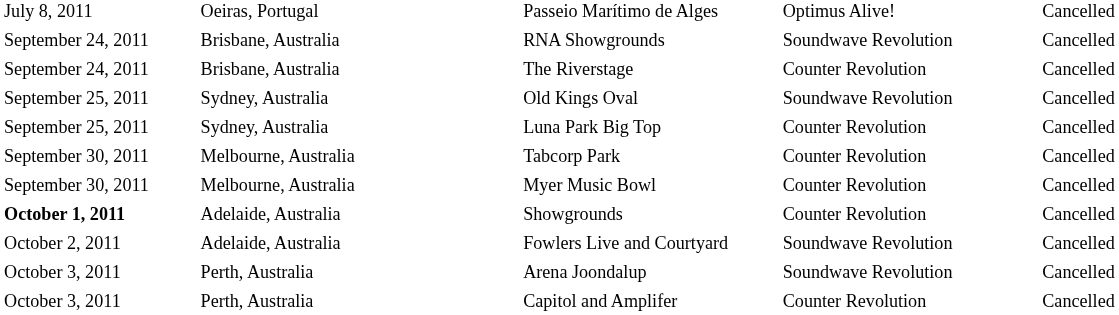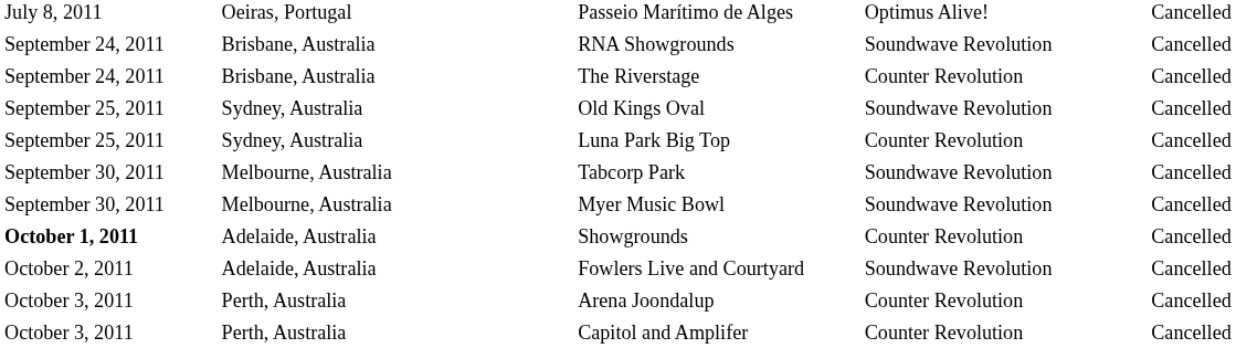Tabcorp Park | column 4: Counter Revolution -> Soundwave Revolution
Myer Music Bowl | column 4: Counter Revolution -> Soundwave Revolution
Arena Joondalup | column 4: Soundwave Revolution -> Counter Revolution
